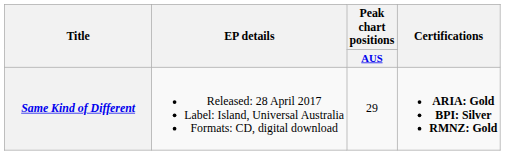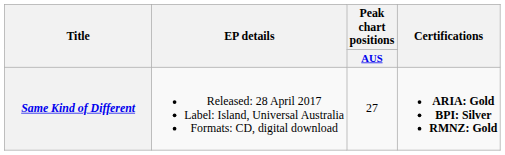Same Kind of Different | Peak chart positions / AUS: 29 -> 27
